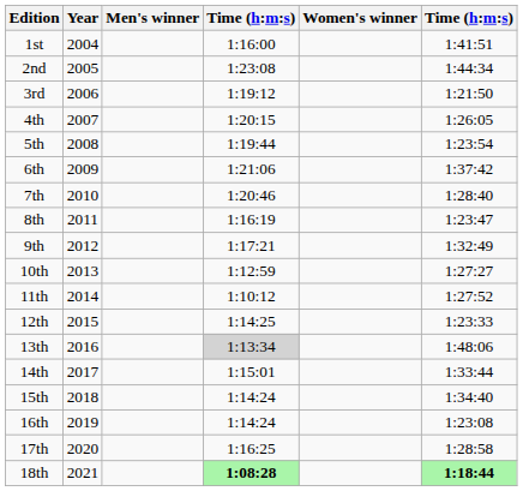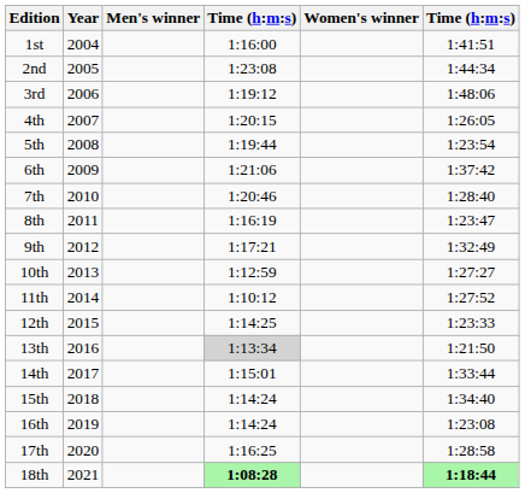3rd | column 6: 1:21:50 -> 1:48:06
13th | column 6: 1:48:06 -> 1:21:50
